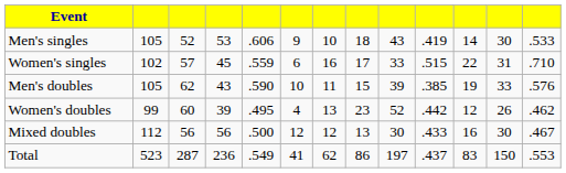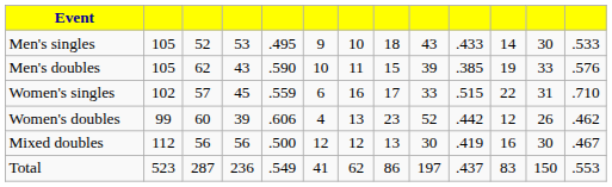Men's singles | column 5: .606 -> .495
Men's singles | column 10: .419 -> .433
rows swapped: Women's singles <-> Men's doubles
Women's doubles | column 5: .495 -> .606
Mixed doubles | column 10: .433 -> .419
